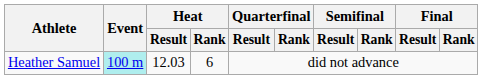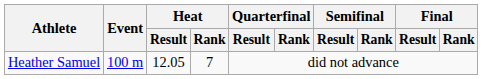Heather Samuel | Event: paleturquoise background -> no background
Heather Samuel | Heat / Result: 12.03 -> 12.05
Heather Samuel | Heat / Rank: 6 -> 7
